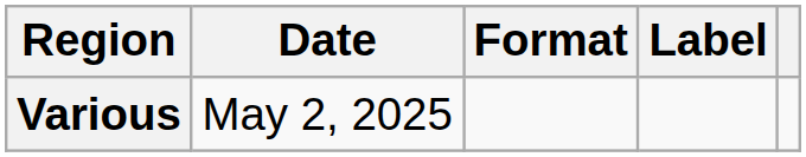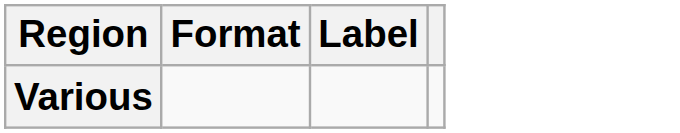- column: Date | May 2, 2025
